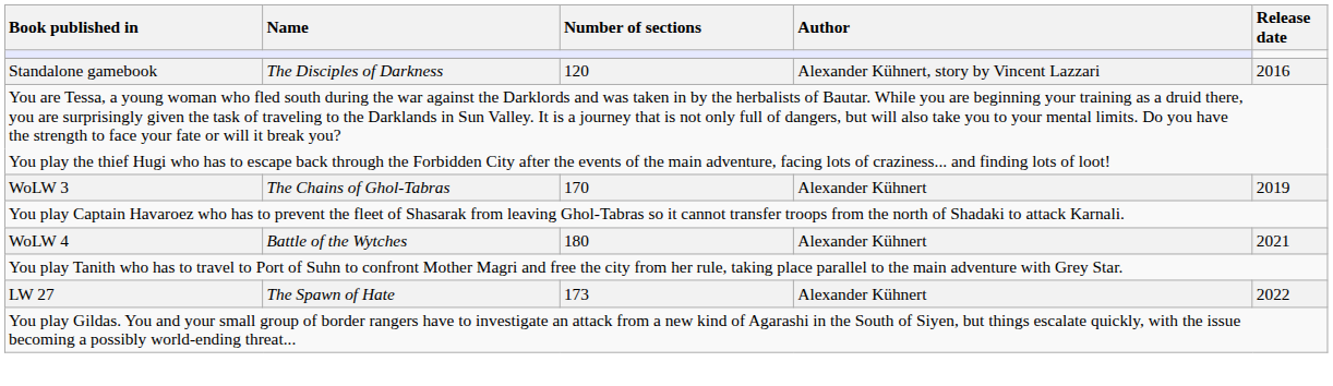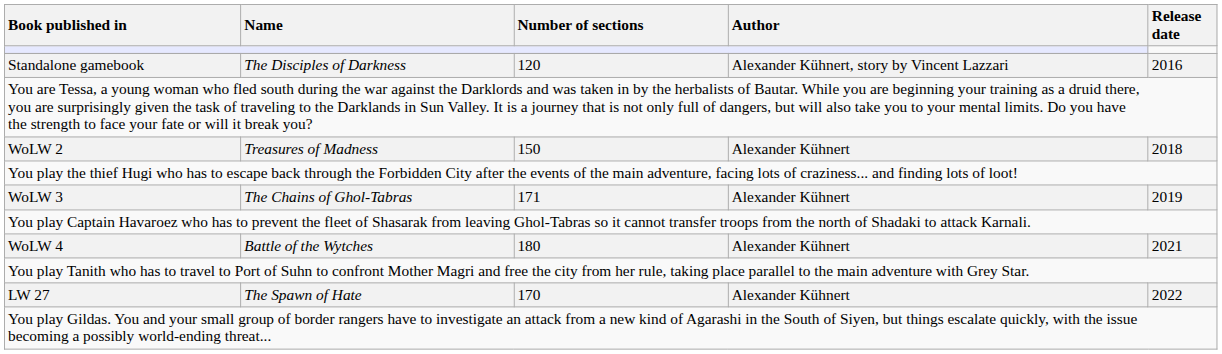+ row: WoLW 2 | Treasures of Madness | 150 | Alexander Kühnert | 2018
WoLW 3 | Number of sections: 170 -> 171
LW 27 | Number of sections: 173 -> 170
